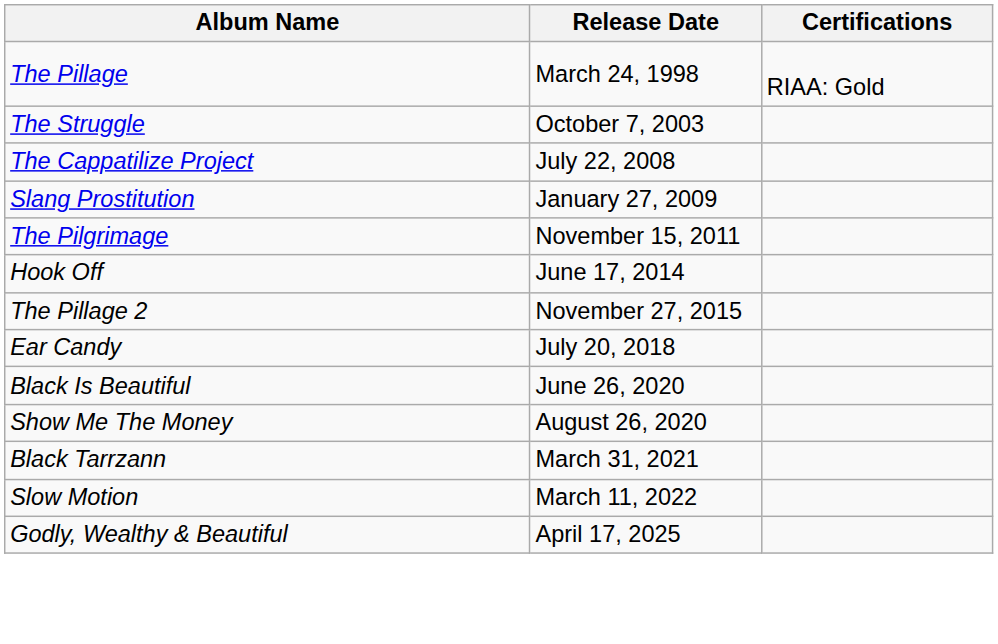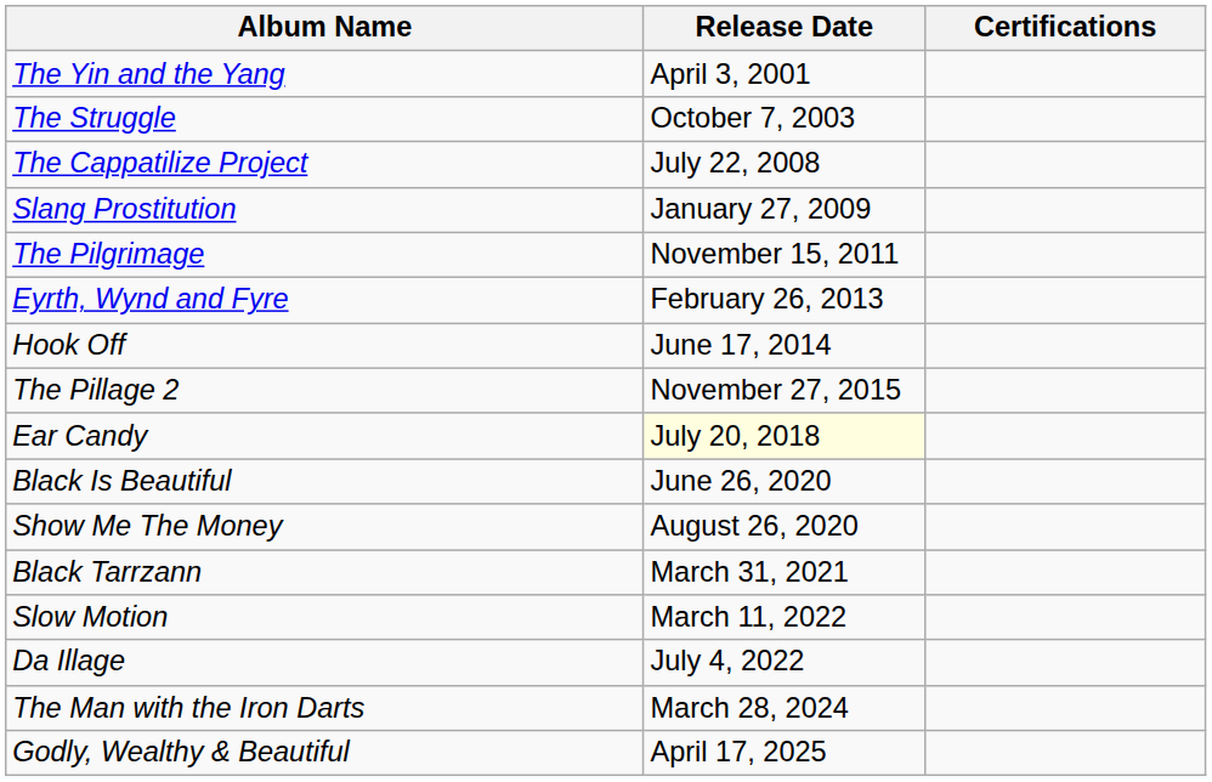- row: The Pillage | March 24, 1998 | RIAA: Gold
+ row: The Yin and the Yang | April 3, 2001
+ row: Eyrth, Wynd and Fyre | February 26, 2013
Ear Candy | Release Date: no background -> lightyellow background
+ row: Da Illage | July 4, 2022
+ row: The Man with the Iron Darts | March 28, 2024
